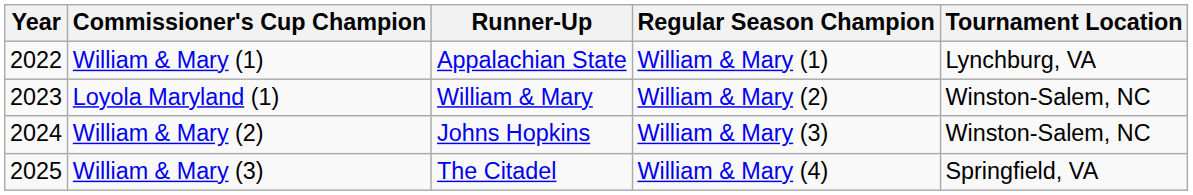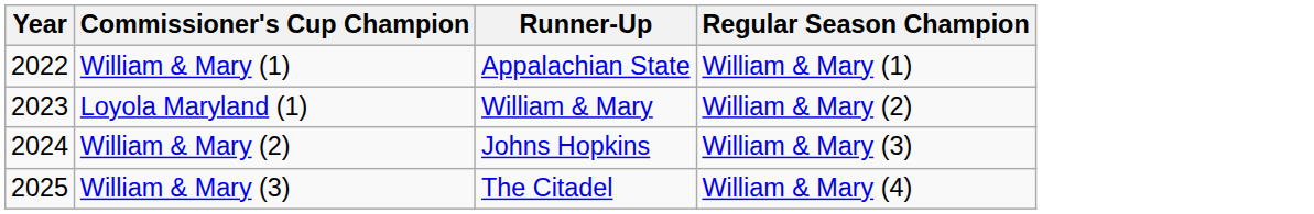- column: Tournament Location | Lynchburg, VA | Winston-Salem, NC | Winston-Salem, NC | Springfield, VA
